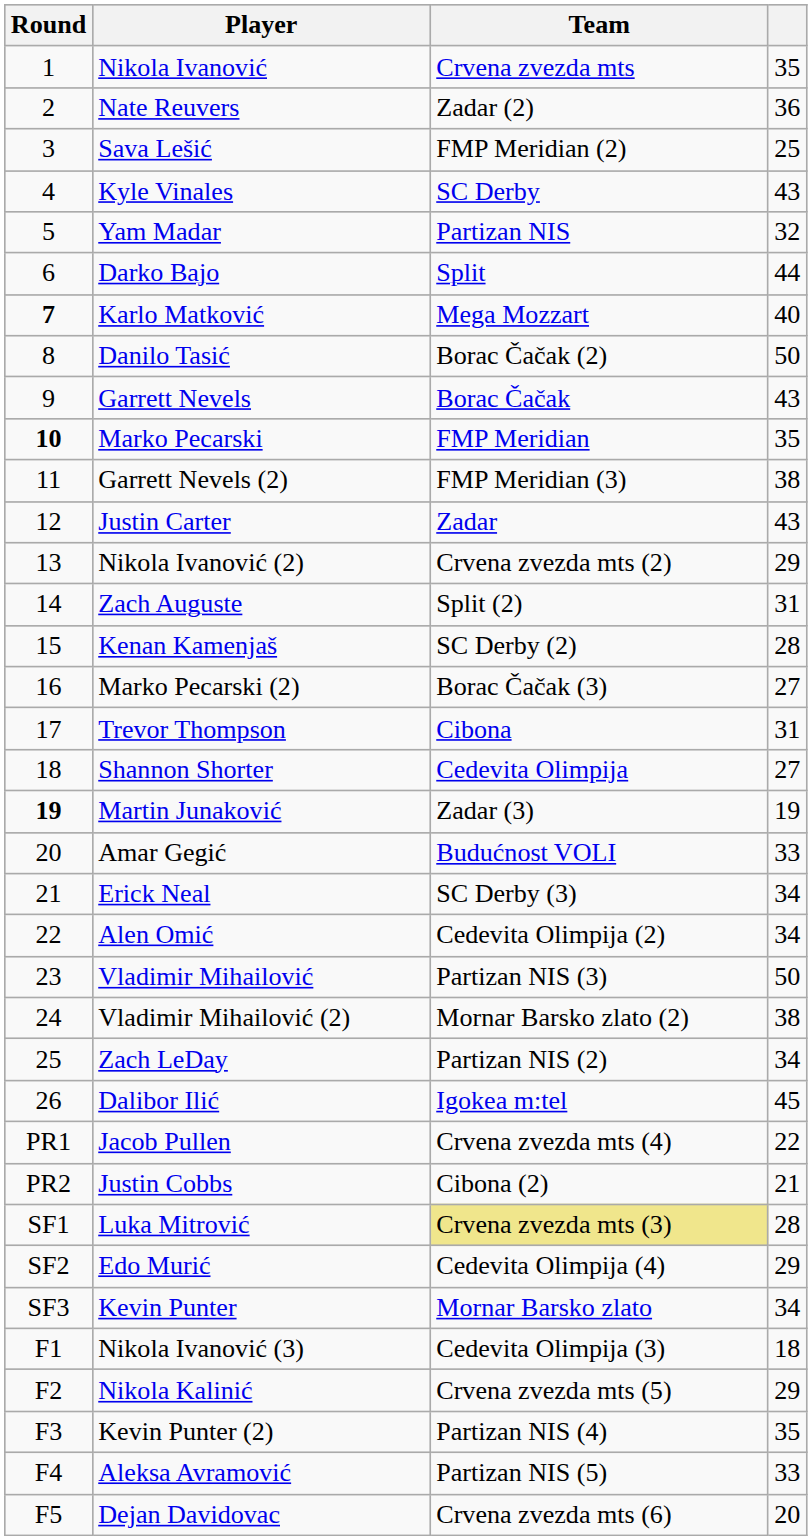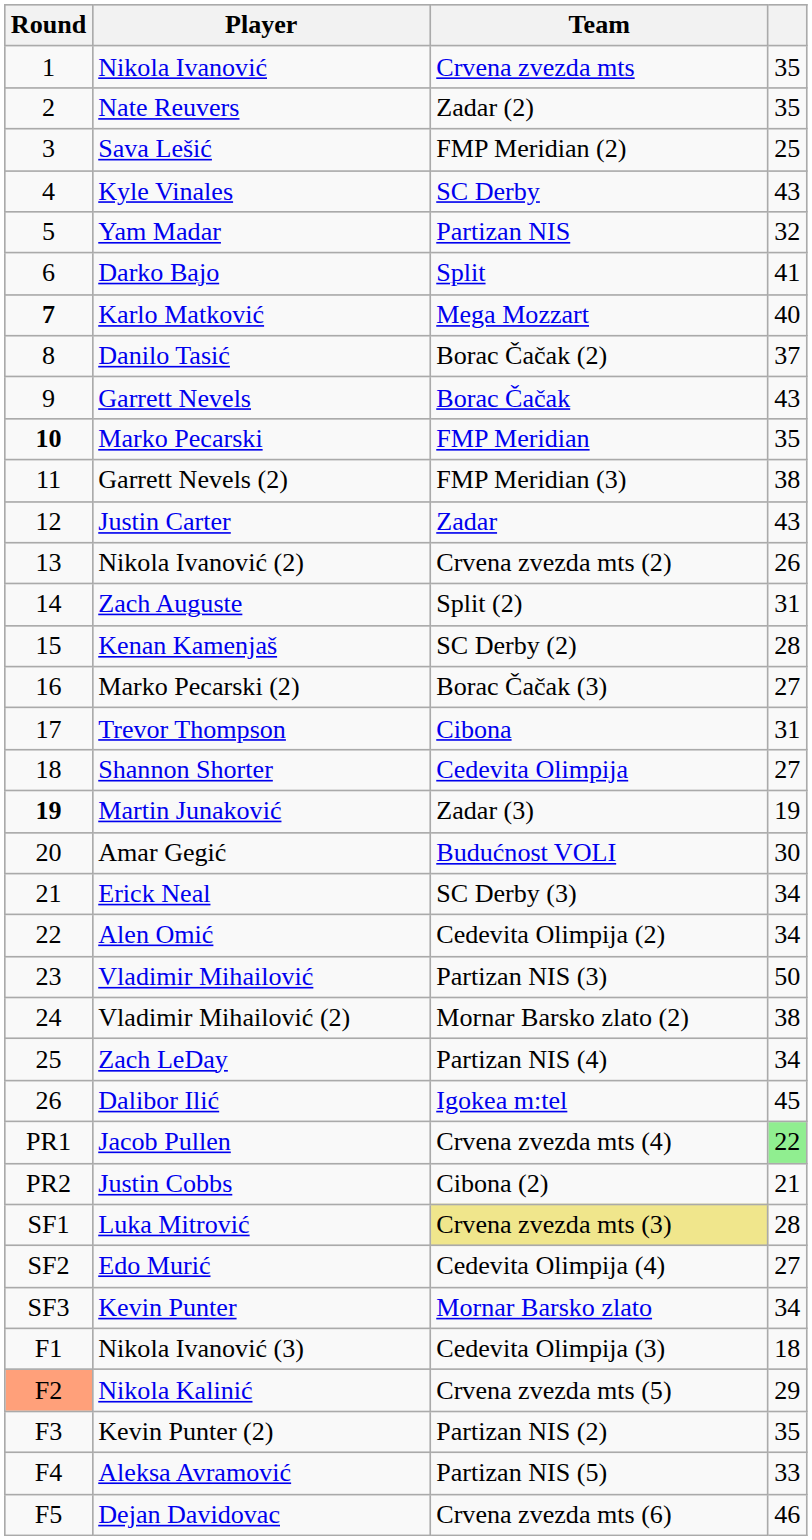Nate Reuvers | column 4: 36 -> 35
Darko Bajo | column 4: 44 -> 41
Danilo Tasić | column 4: 50 -> 37
Nikola Ivanović (2) | column 4: 29 -> 26
Amar Gegić | column 4: 33 -> 30
Zach LeDay | Team: Partizan NIS (2) -> Partizan NIS (4)
Jacob Pullen | column 4: no background -> lightgreen background
Edo Murić | column 4: 29 -> 27
Nikola Kalinić | Round: no background -> lightsalmon background
Kevin Punter (2) | Team: Partizan NIS (4) -> Partizan NIS (2)
Dejan Davidovac | column 4: 20 -> 46
